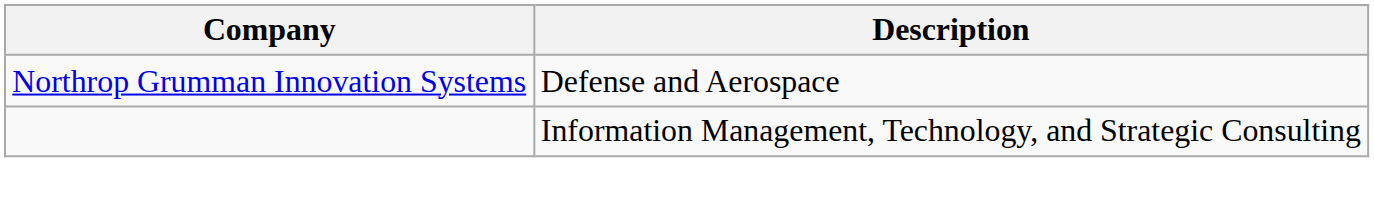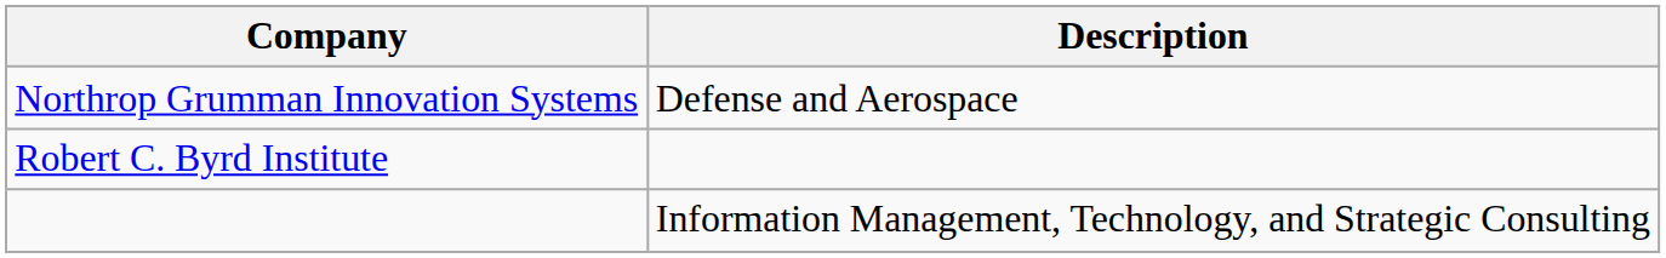+ row: Robert C. Byrd Institute
